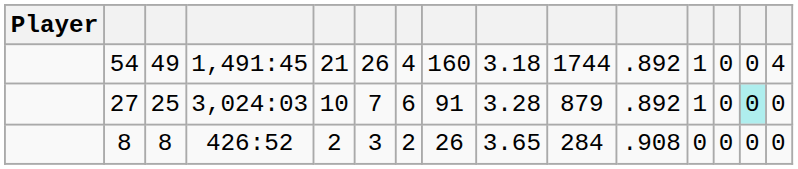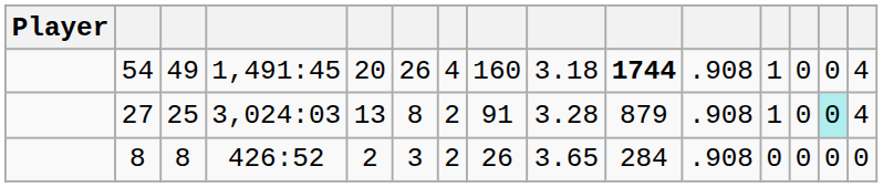54 | column 5: 21 -> 20
54 | column 10: normal -> bold
54 | column 11: .892 -> .908
27 | column 5: 10 -> 13
27 | column 6: 7 -> 8
27 | column 7: 6 -> 2
27 | column 11: .892 -> .908
27 | column 15: 0 -> 4
